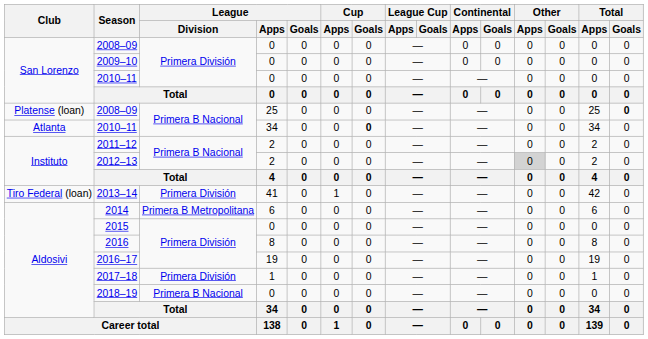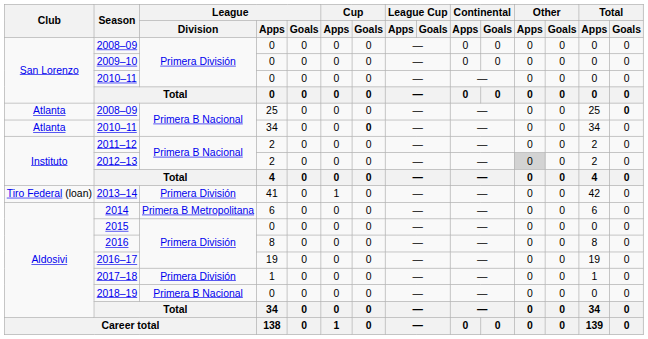2008–09 / 25 | Club: Platense (loan) -> Atlanta
